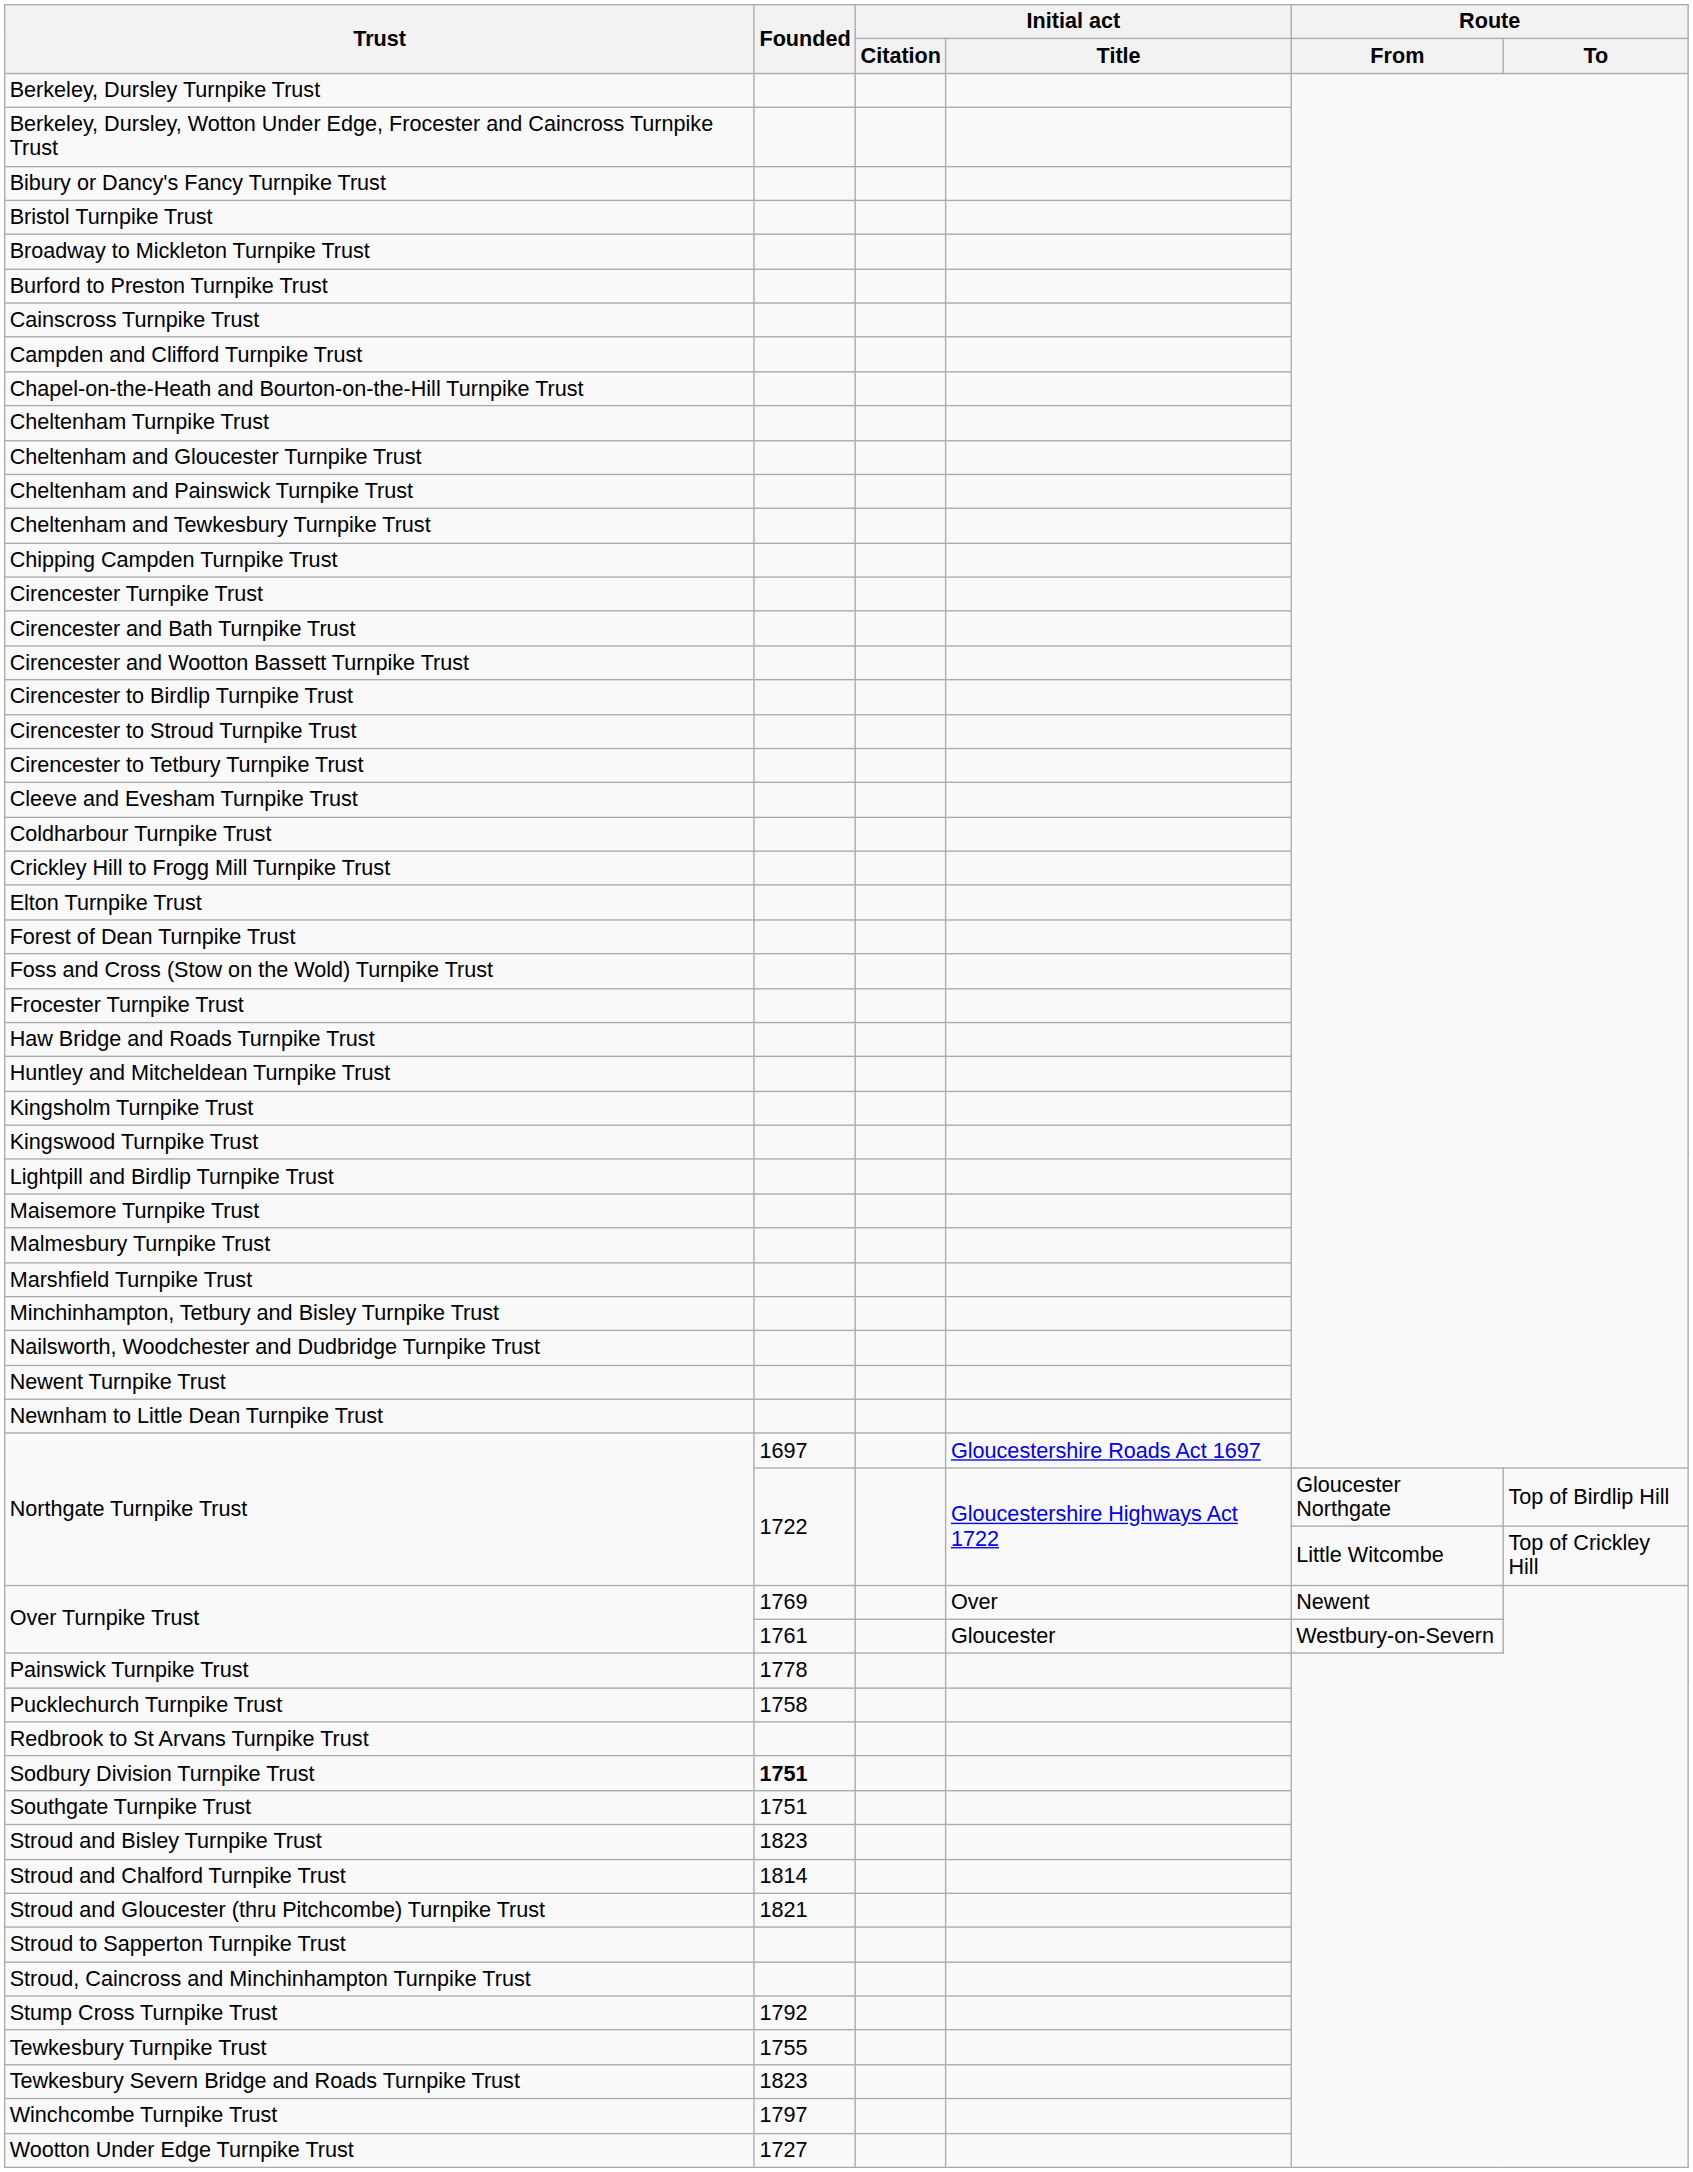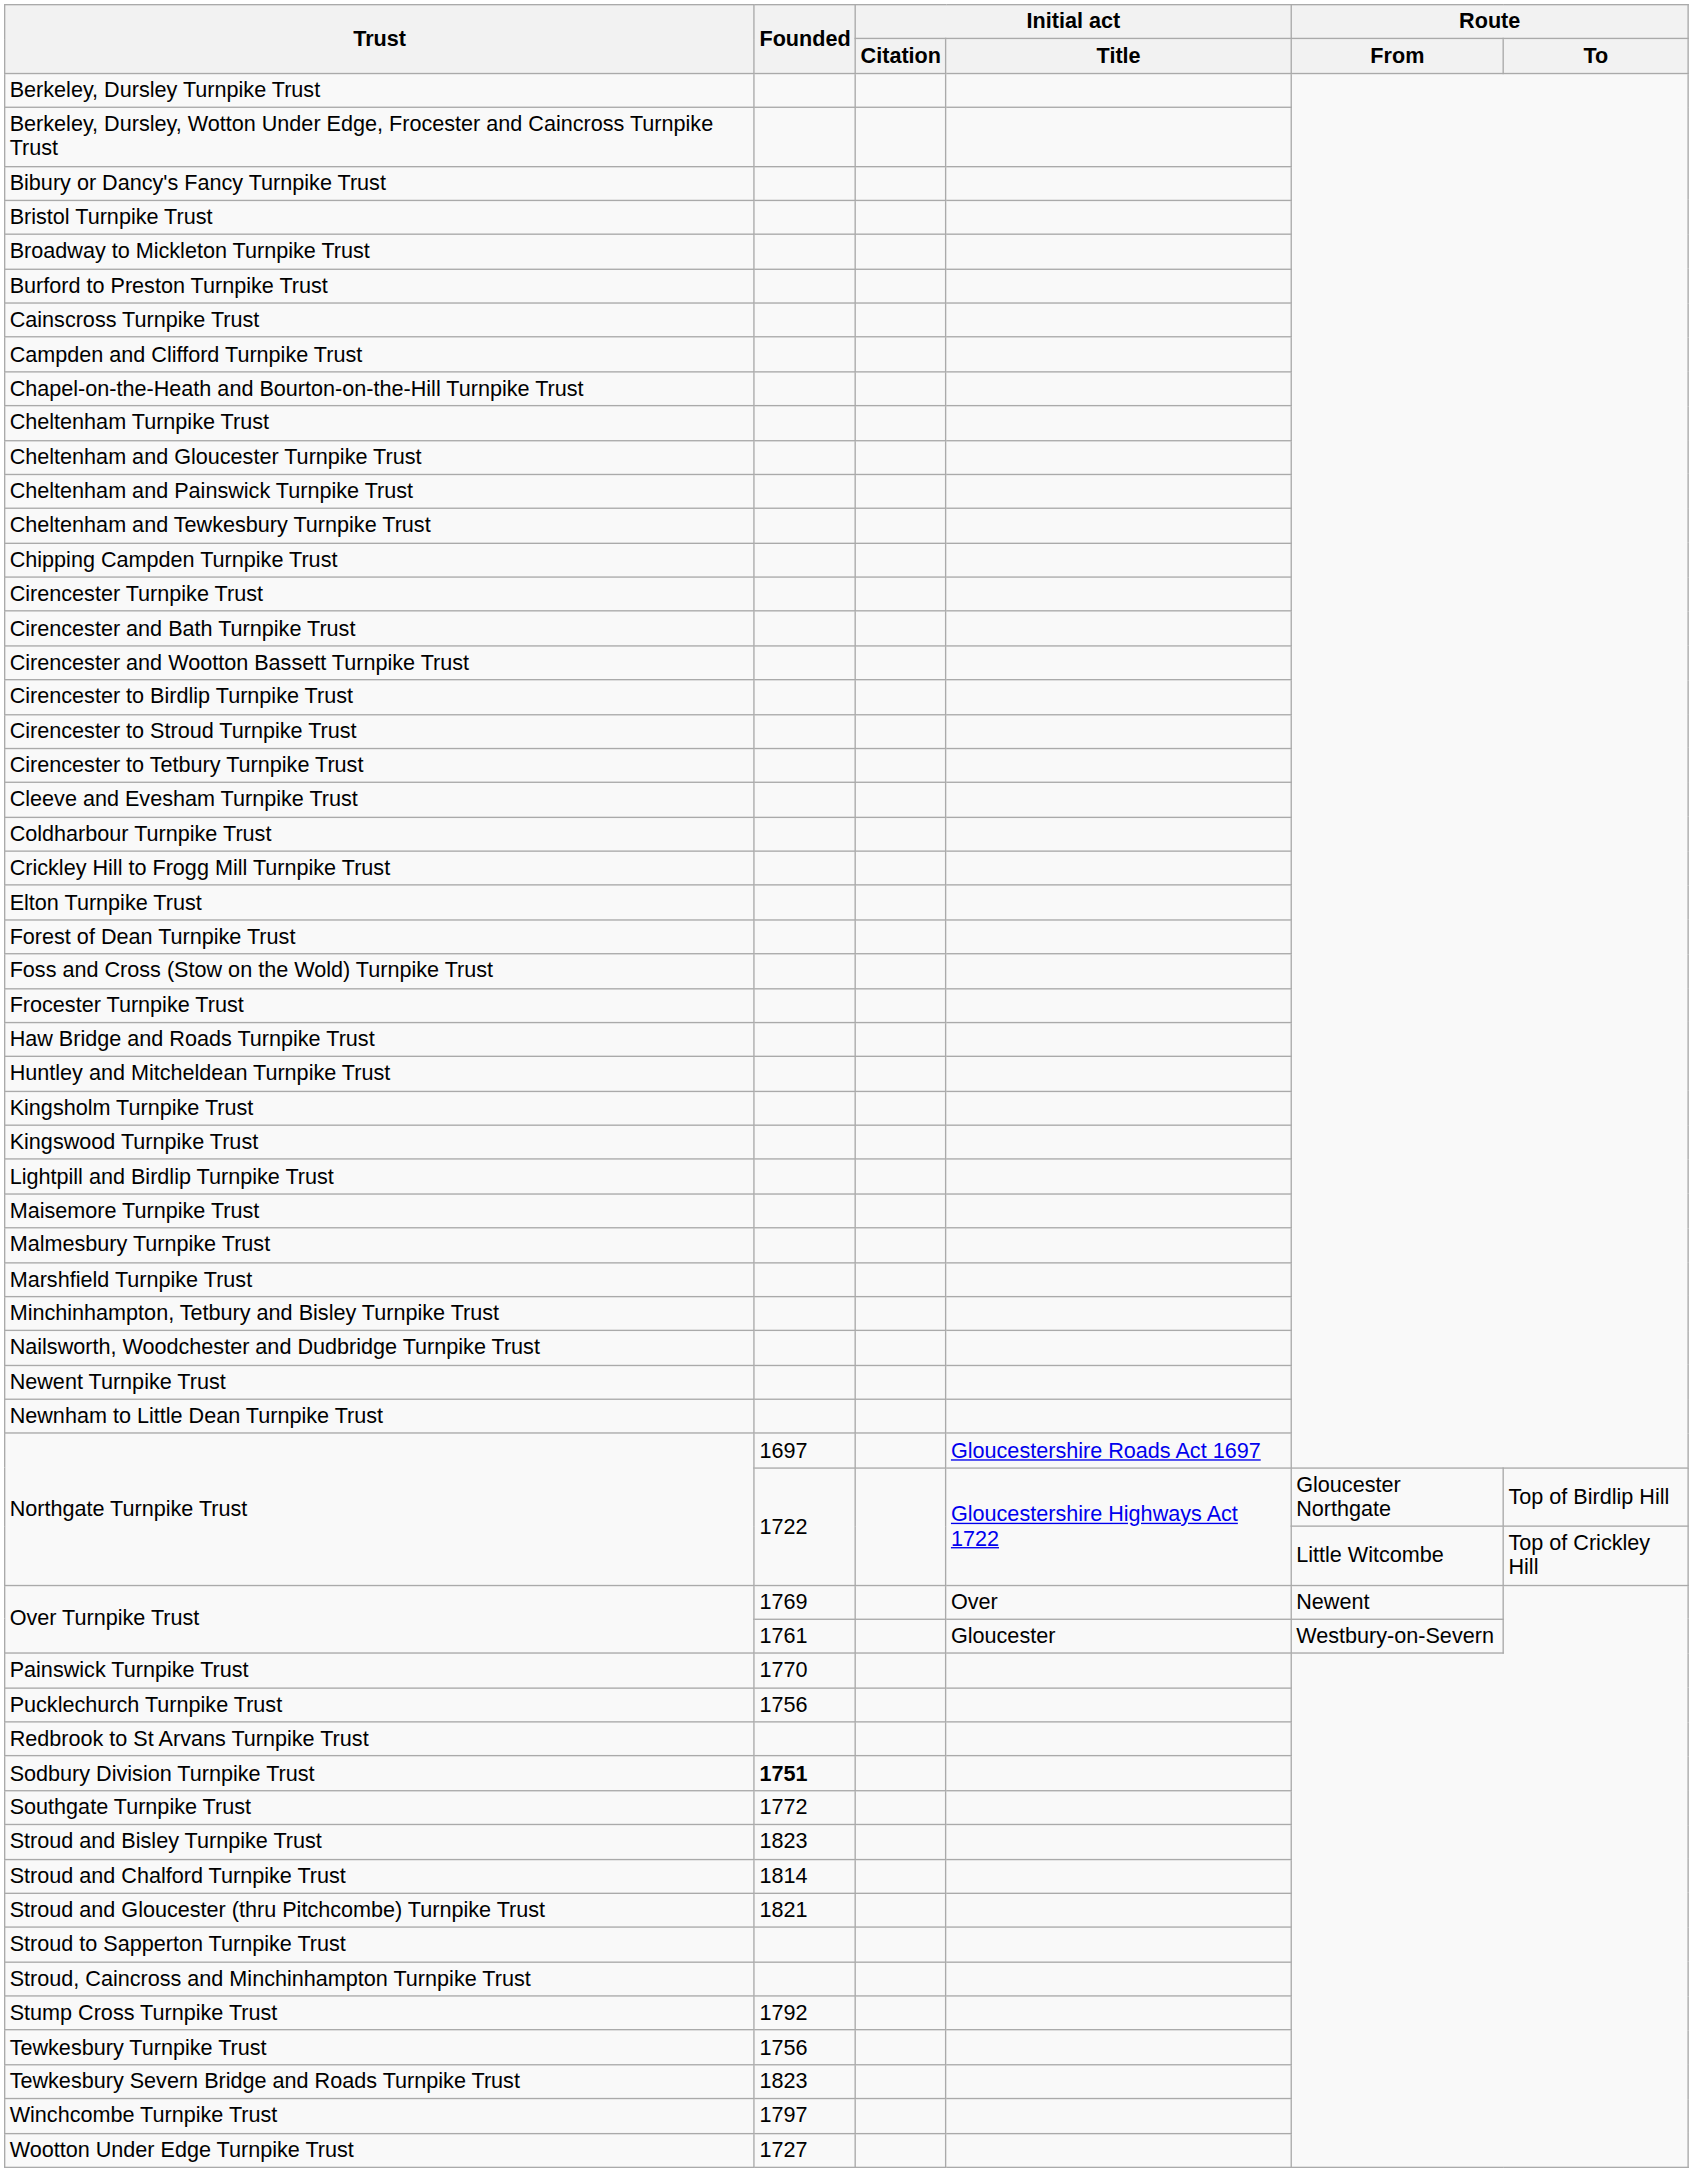Painswick Turnpike Trust | Founded: 1778 -> 1770
Pucklechurch Turnpike Trust | Founded: 1758 -> 1756
Southgate Turnpike Trust | Founded: 1751 -> 1772
Tewkesbury Turnpike Trust | Founded: 1755 -> 1756
